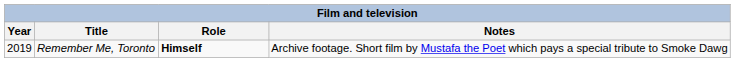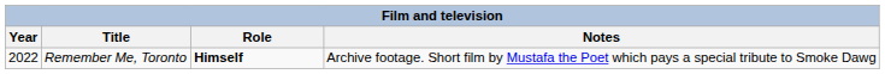Remember Me, Toronto | Year: 2019 -> 2022
